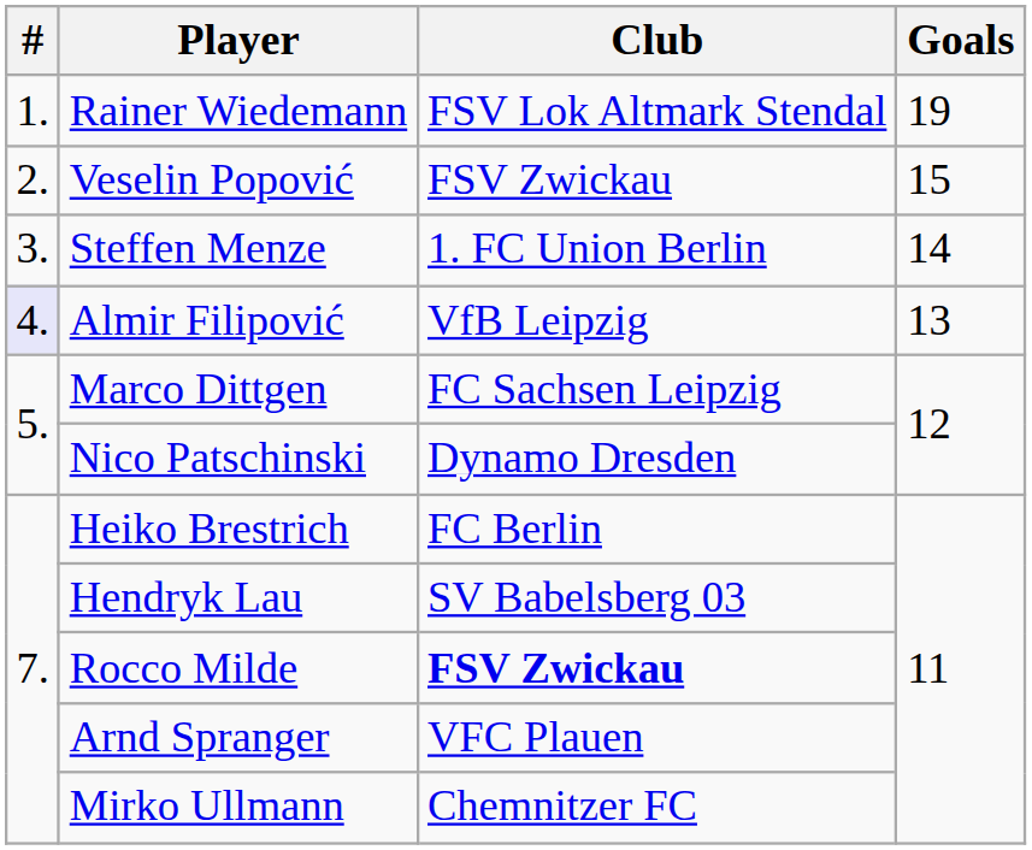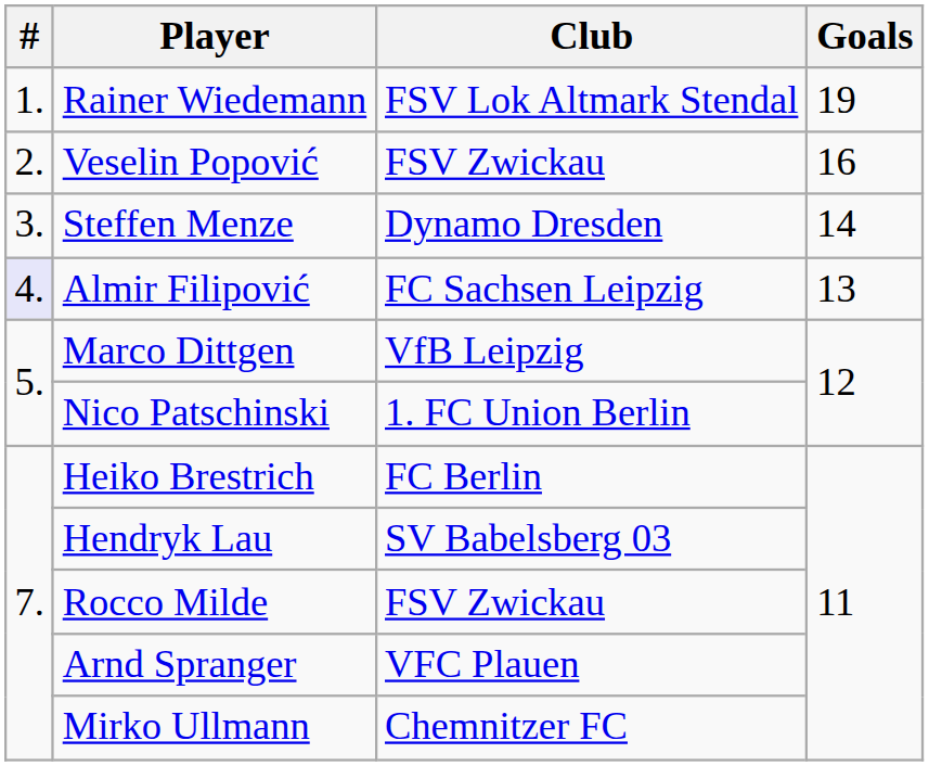Veselin Popović | Goals: 15 -> 16
Steffen Menze | Club: 1. FC Union Berlin -> Dynamo Dresden
Almir Filipović | Club: VfB Leipzig -> FC Sachsen Leipzig
Marco Dittgen | Club: FC Sachsen Leipzig -> VfB Leipzig
Nico Patschinski | Club: Dynamo Dresden -> 1. FC Union Berlin
Rocco Milde | Club: bold -> normal
